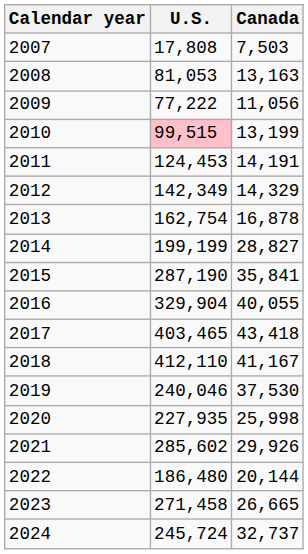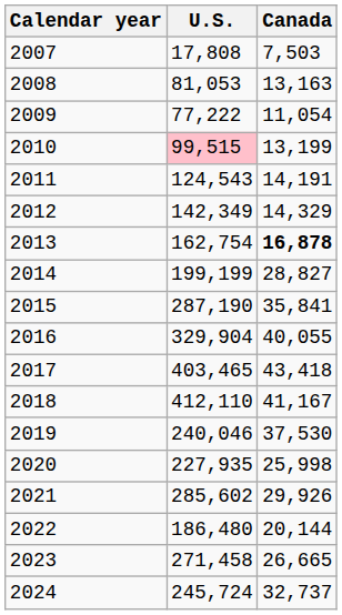2009 | Canada: 11,056 -> 11,054
2011 | U.S.: 124,453 -> 124,543
2013 | Canada: normal -> bold
